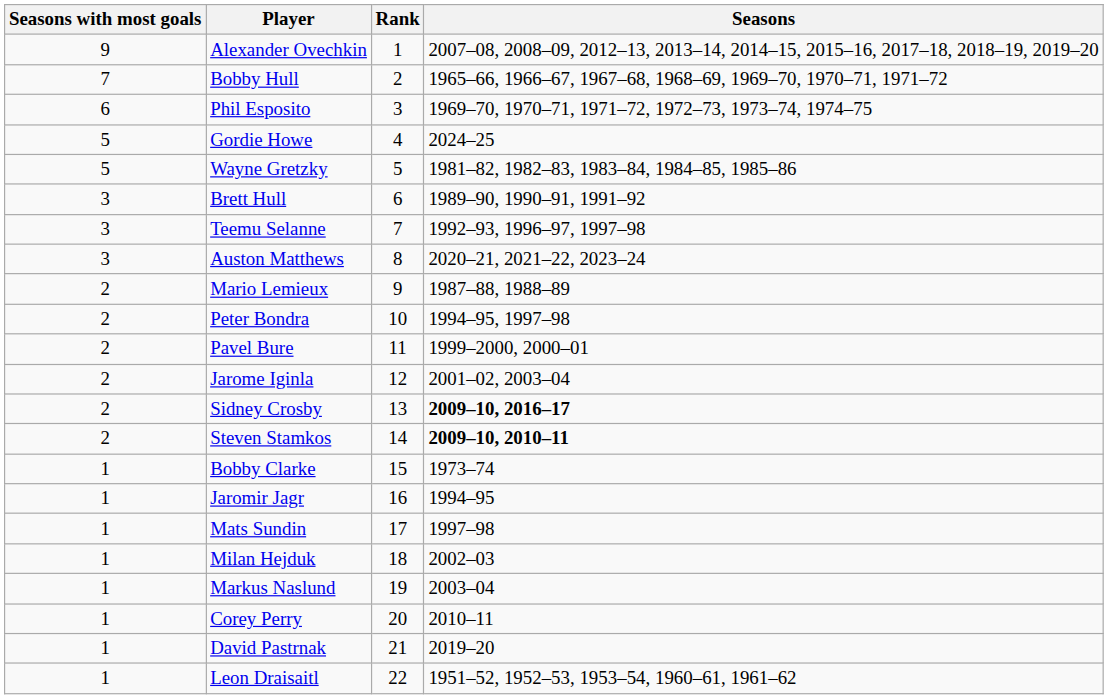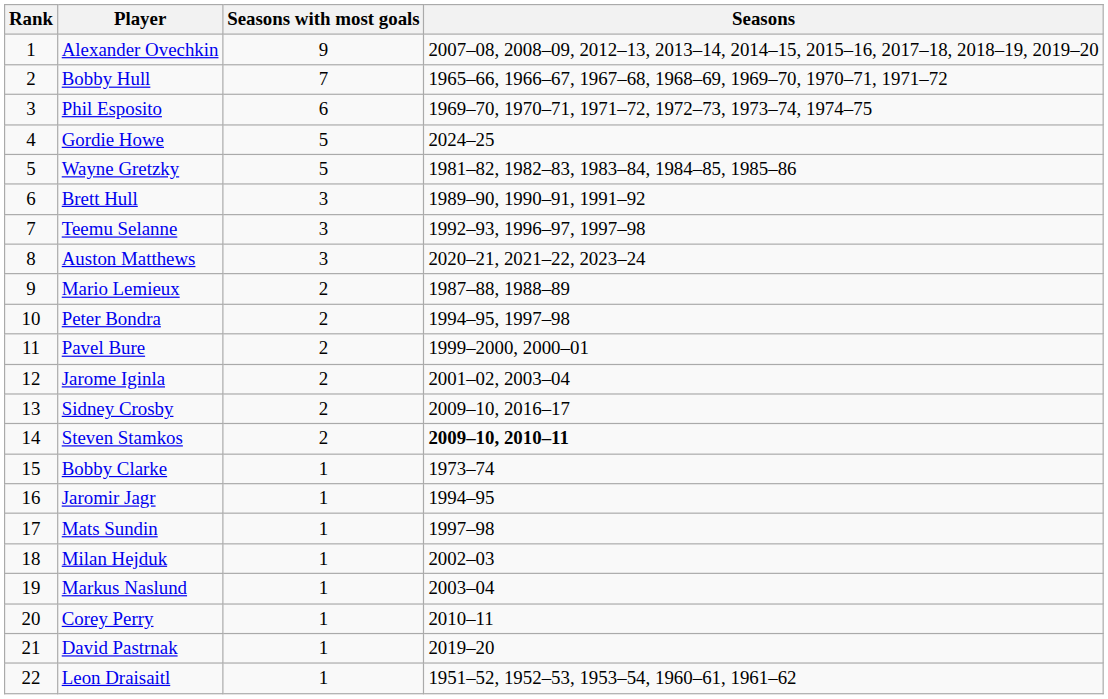columns swapped: Rank <-> Seasons with most goals
Sidney Crosby | Seasons: bold -> normal
